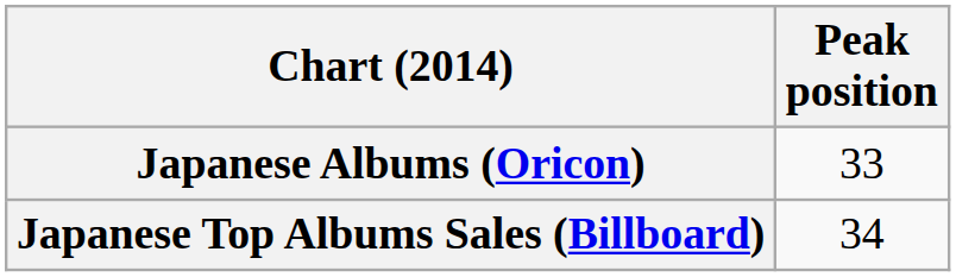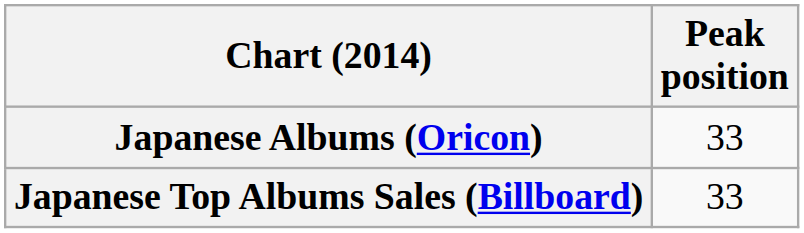Japanese Top Albums Sales (Billboard) | Peak position: 34 -> 33
